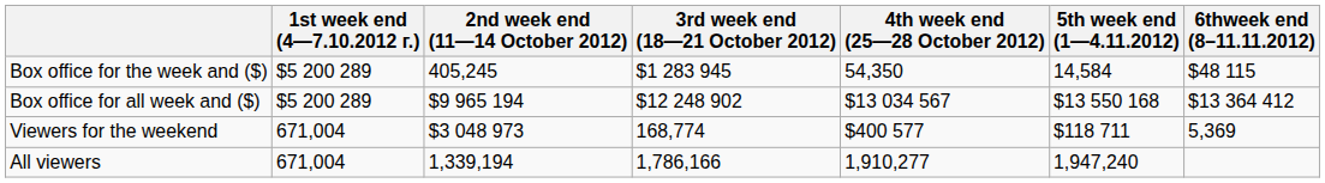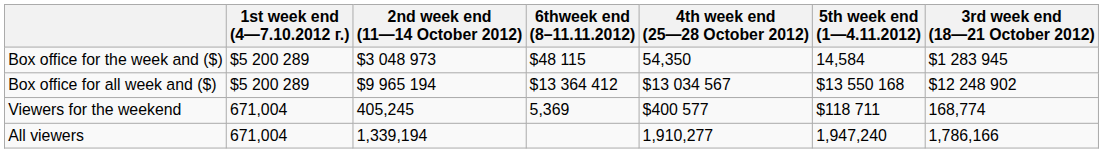columns swapped: 3rd week end (18—21 October 2012) <-> 6thweek end (8–11.11.2012)
Box office for the week and ($) | 2nd week end (11—14 October 2012): 405,245 -> $3 048 973
Viewers for the weekend | 2nd week end (11—14 October 2012): $3 048 973 -> 405,245
